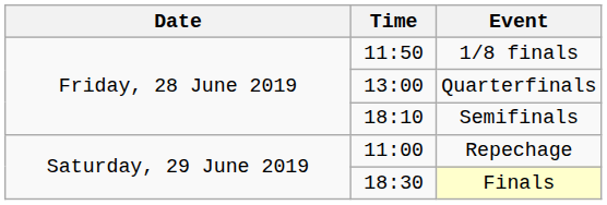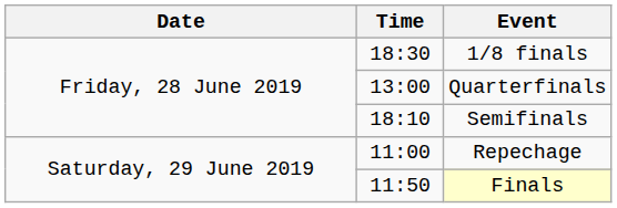1/8 finals | Time: 11:50 -> 18:30
Finals | Time: 18:30 -> 11:50
